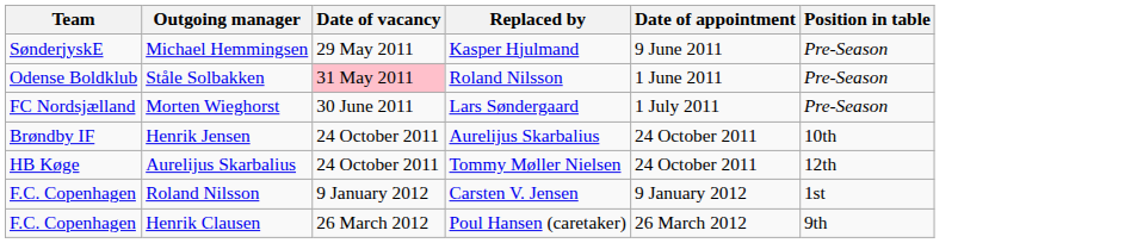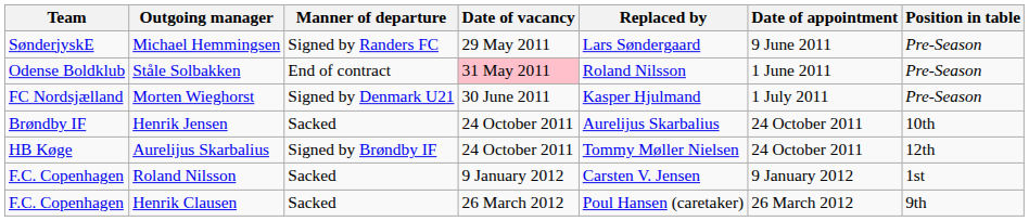+ column: Manner of departure | Signed by Randers FC | End of contract | Signed by Denmark U21 | Sacked | Signed by Brøndby IF | Sacked | Sacked
Michael Hemmingsen | Replaced by: Kasper Hjulmand -> Lars Søndergaard
Morten Wieghorst | Replaced by: Lars Søndergaard -> Kasper Hjulmand
